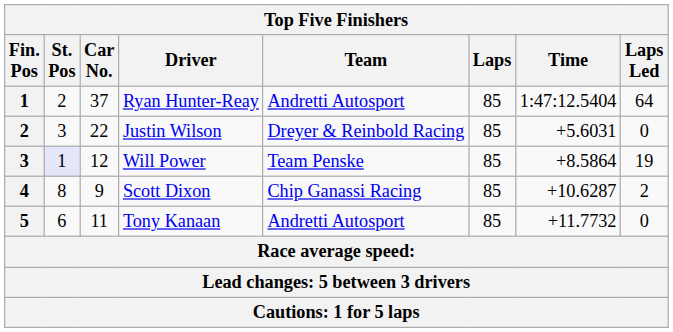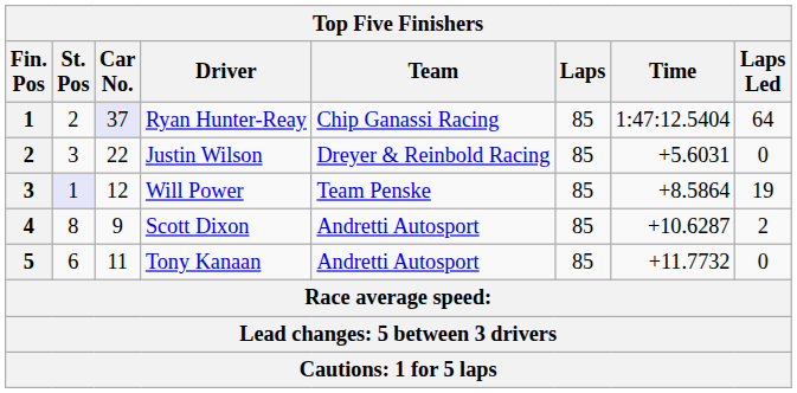Ryan Hunter-Reay | Car No.: no background -> lavender background
Ryan Hunter-Reay | Team: Andretti Autosport -> Chip Ganassi Racing
Scott Dixon | Team: Chip Ganassi Racing -> Andretti Autosport
